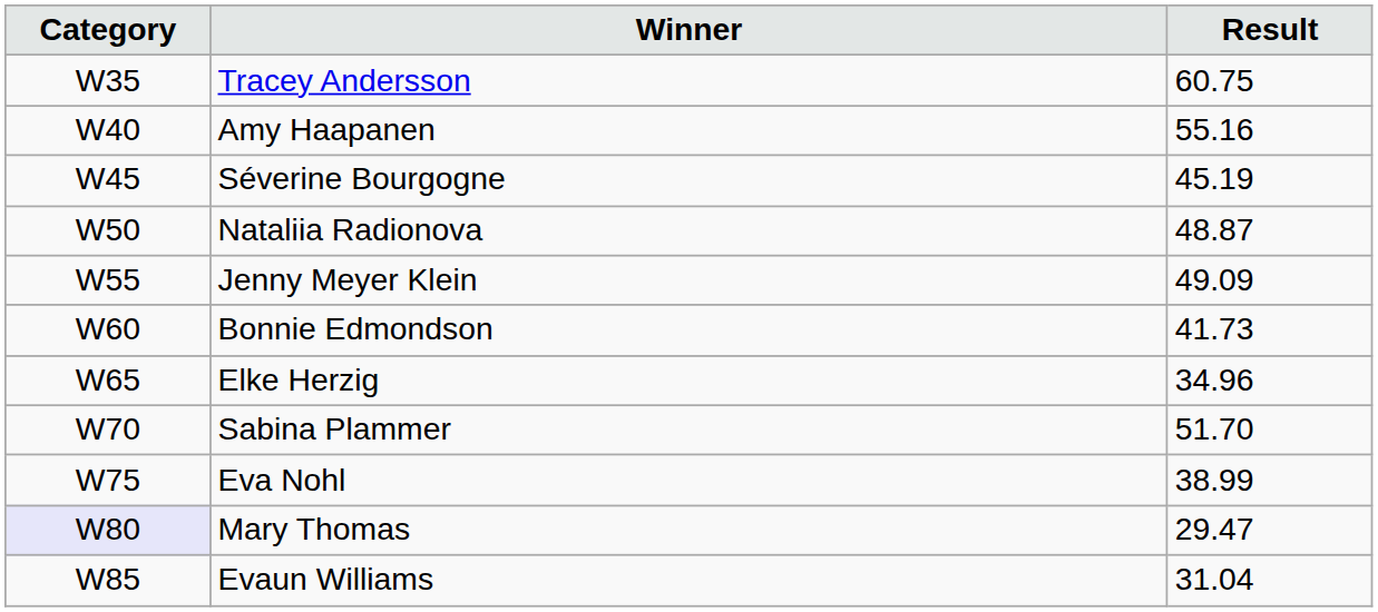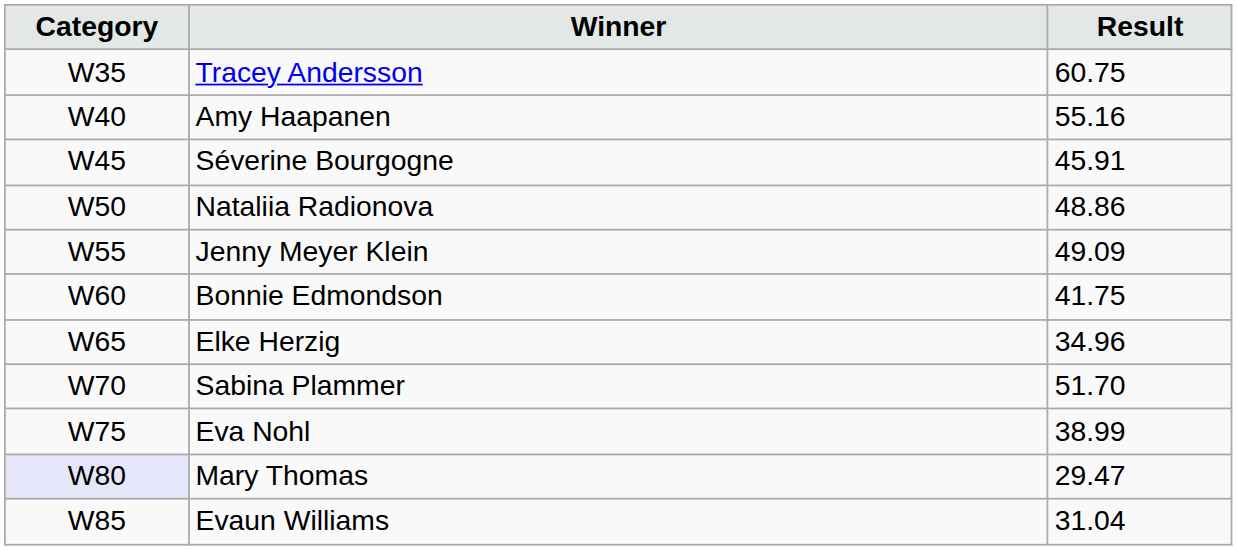Séverine Bourgogne | Result: 45.19 -> 45.91
Nataliia Radionova | Result: 48.87 -> 48.86
Bonnie Edmondson | Result: 41.73 -> 41.75
